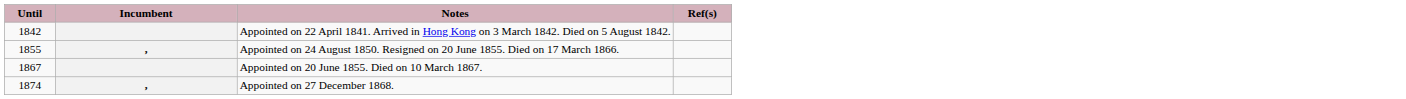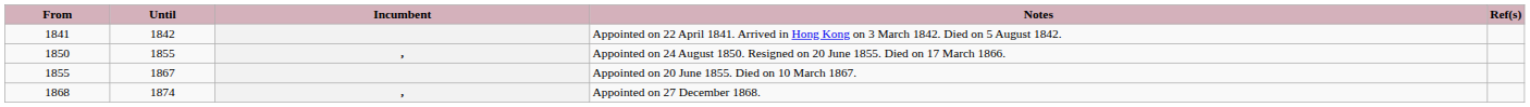+ column: From | 1841 | 1850 | 1855 | 1868
